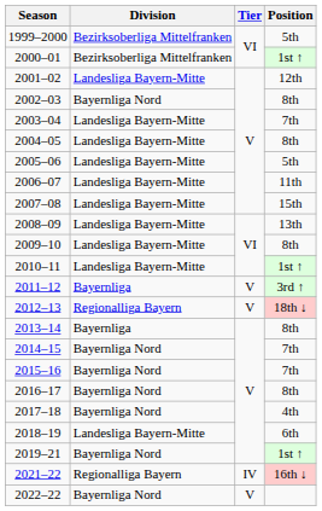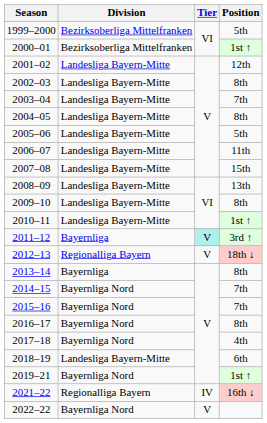2002–03 | Division: Bayernliga Nord -> Landesliga Bayern-Mitte
2011–12 | Tier: no background -> paleturquoise background
